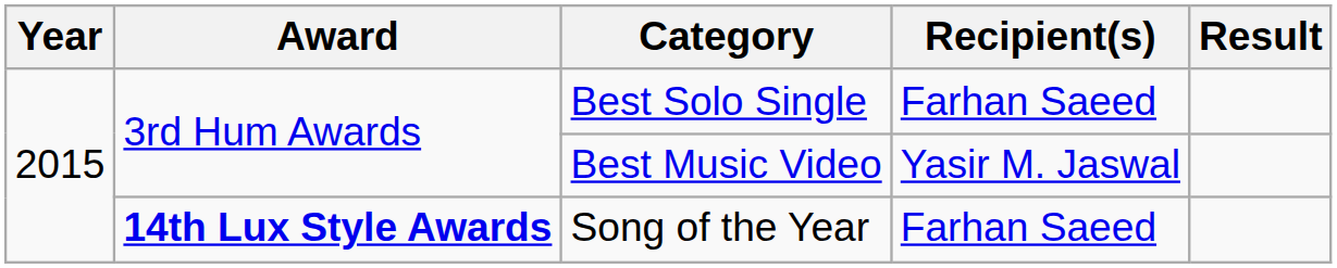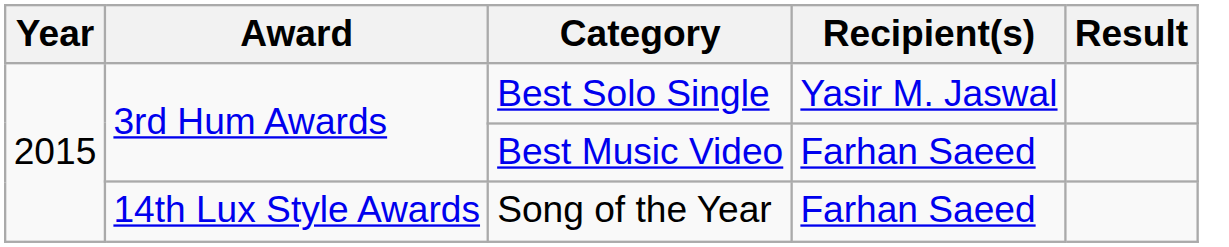Best Solo Single | Recipient(s): Farhan Saeed -> Yasir M. Jaswal
Best Music Video | Recipient(s): Yasir M. Jaswal -> Farhan Saeed
Song of the Year | Award: bold -> normal
